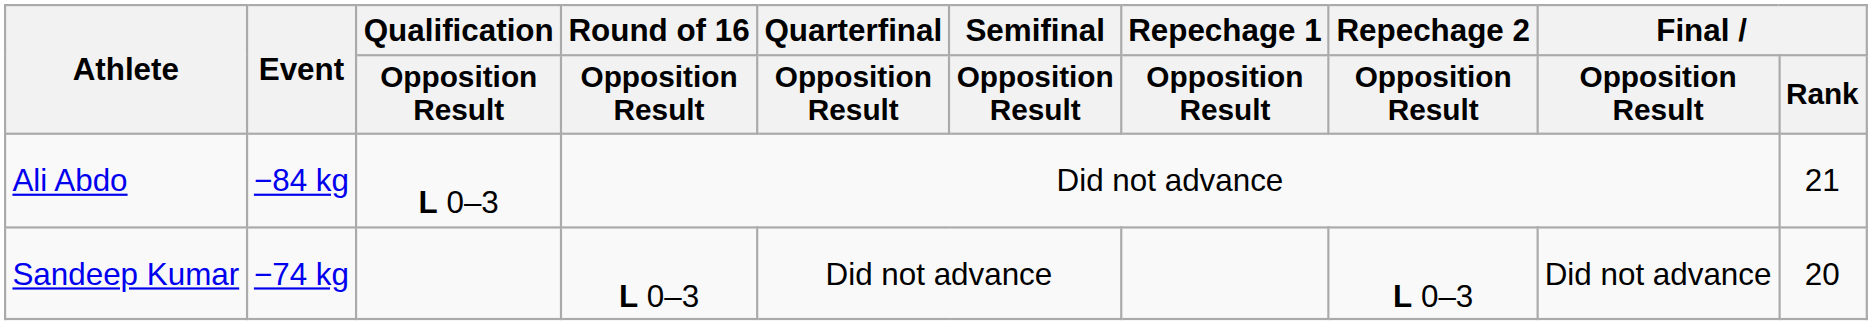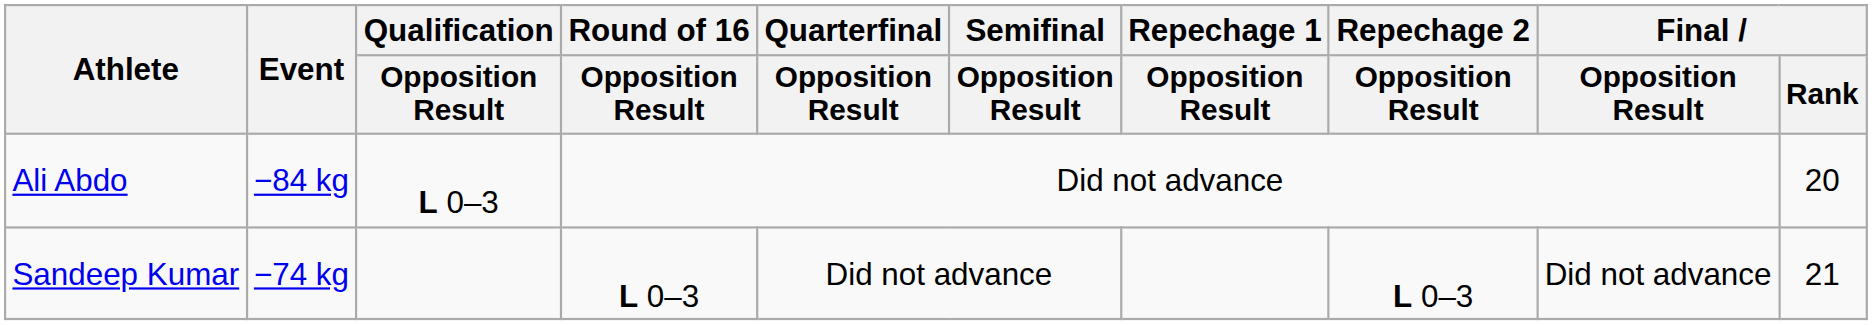Ali Abdo | Final / Rank: 21 -> 20
Sandeep Kumar | Final / Rank: 20 -> 21
